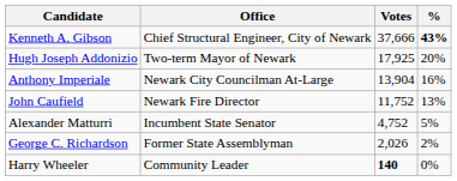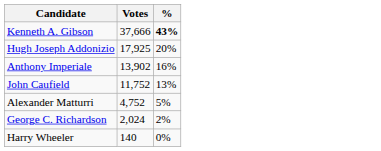- column: Office | Chief Structural Engineer, City of Newark | Two-term Mayor of Newark | Newark City Councilman At-Large | Newark Fire Director | Incumbent State Senator | Former State Assemblyman | Community Leader
Anthony Imperiale | Votes: 13,904 -> 13,902
George C. Richardson | Votes: 2,026 -> 2,024
Harry Wheeler | Votes: bold -> normal
